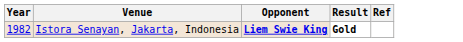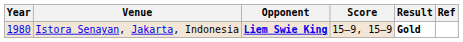+ column: Score | 15–9, 15–9
Istora Senayan, Jakarta, Indonesia | Year: 1982 -> 1980
